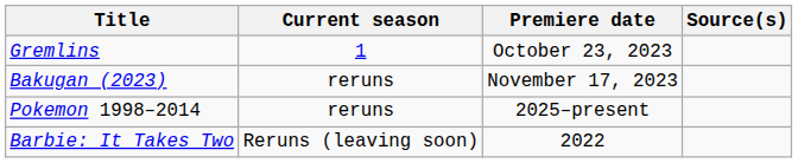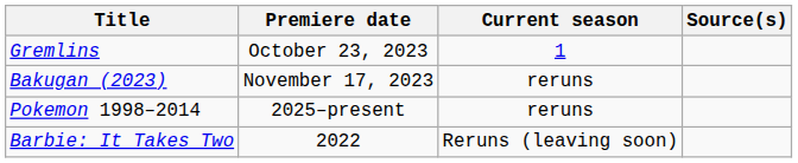columns swapped: Premiere date <-> Current season
